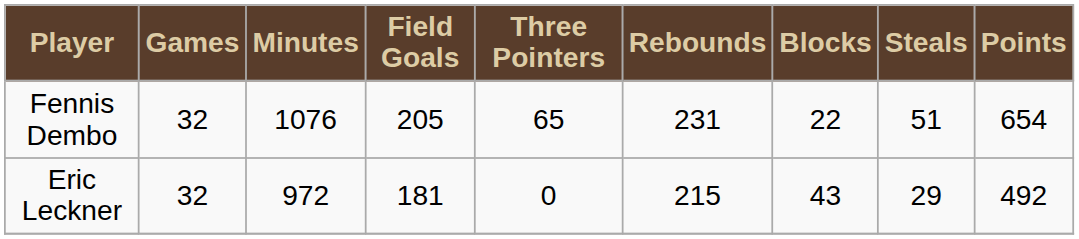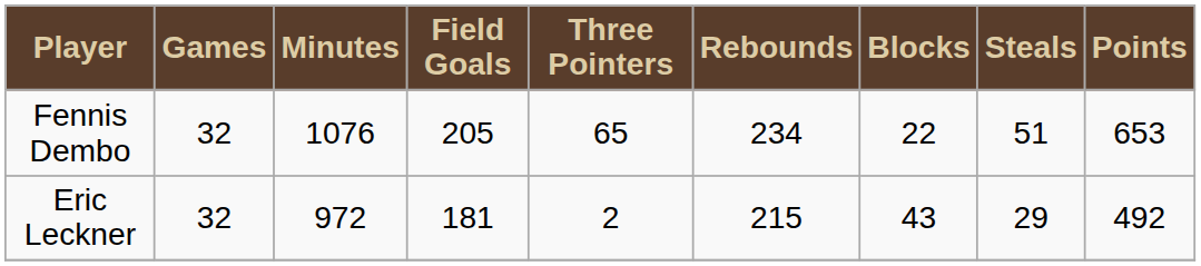Fennis Dembo | Rebounds: 231 -> 234
Fennis Dembo | Points: 654 -> 653
Eric Leckner | Three Pointers: 0 -> 2
